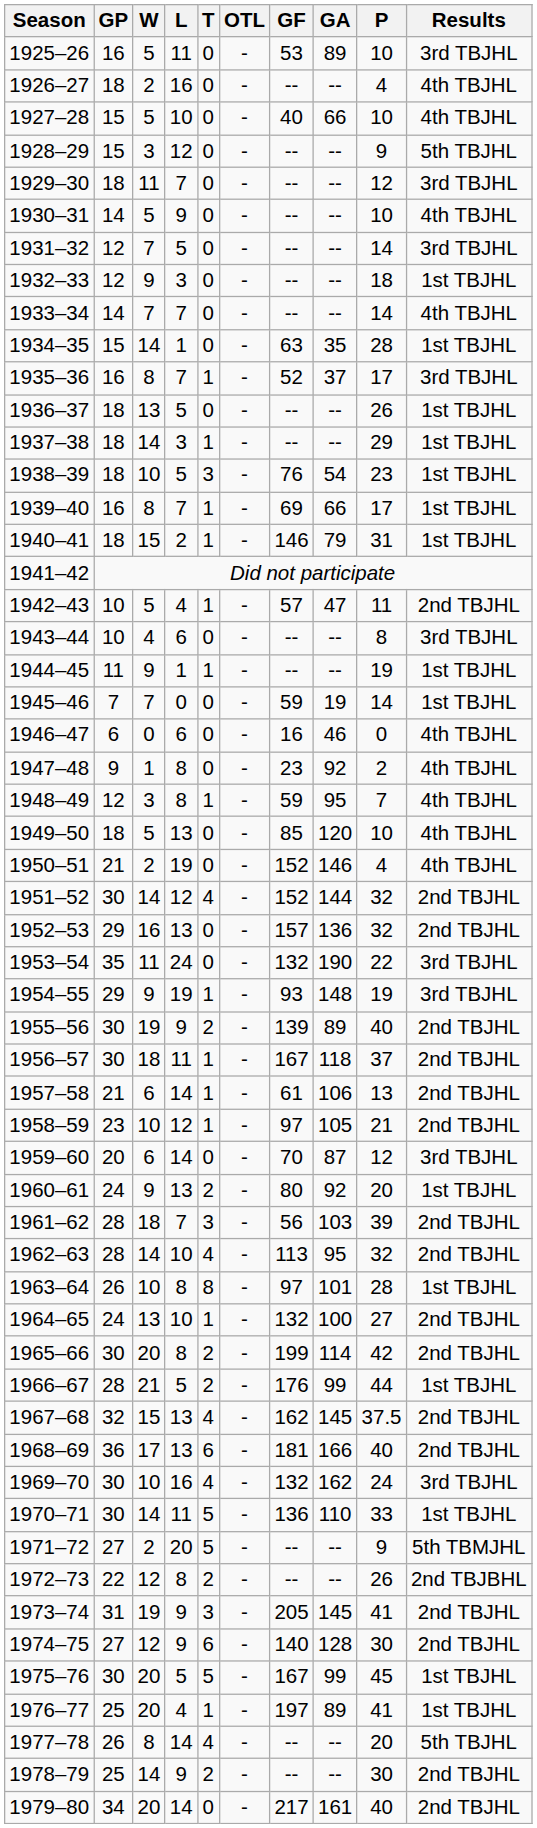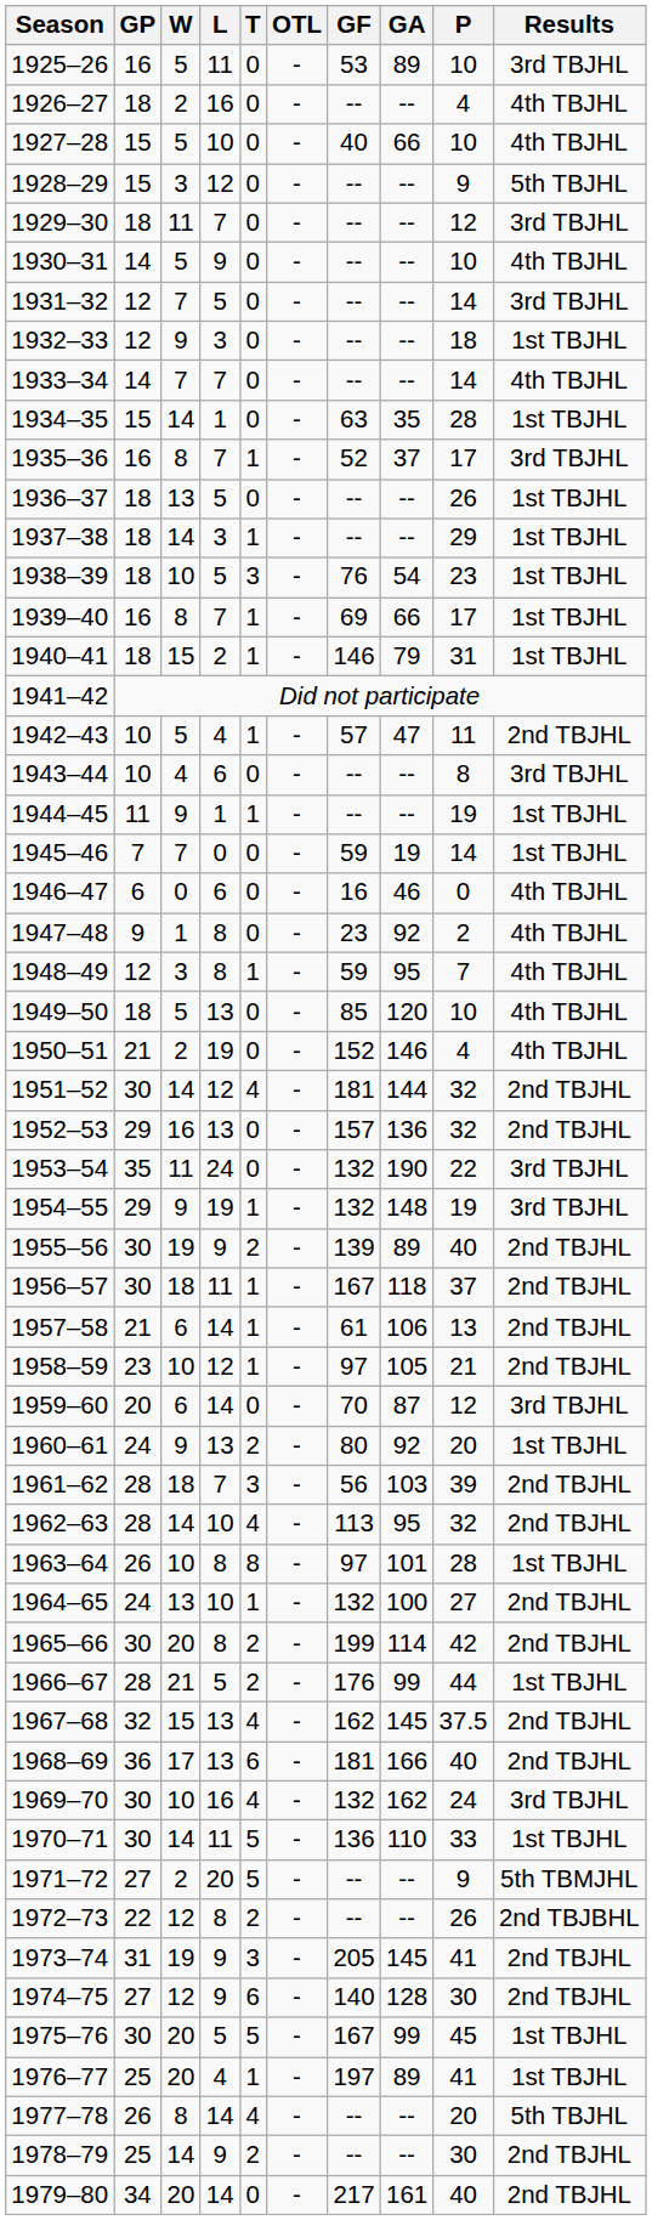1951–52 | GF: 152 -> 181
1954–55 | GF: 93 -> 132
